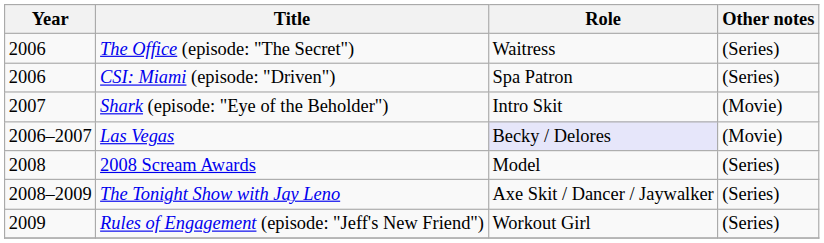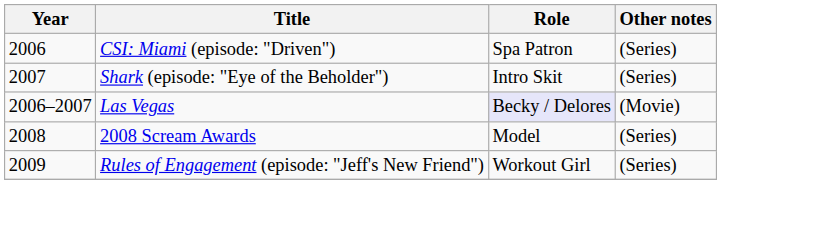- row: 2006 | The Office (episode: "The Secret") | Waitress | (Series)
Shark (episode: "Eye of the Beholder") | Other notes: (Movie) -> (Series)
- row: 2008–2009 | The Tonight Show with Jay Leno | Axe Skit / Dancer / Jaywalker | (Series)
